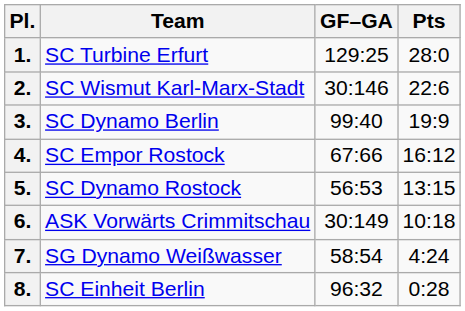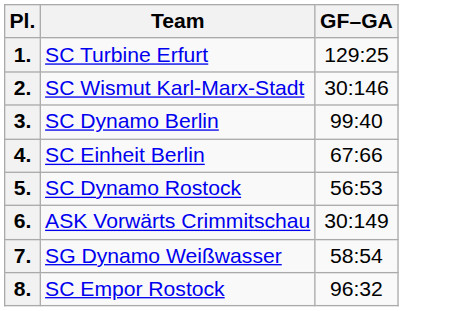- column: Pts | 28:0 | 22:6 | 19:9 | 16:12 | 13:15 | 10:18 | 4:24 | 0:28
4. | Team: SC Empor Rostock -> SC Einheit Berlin
8. | Team: SC Einheit Berlin -> SC Empor Rostock
